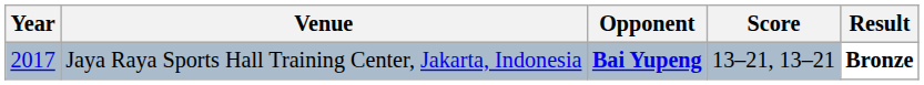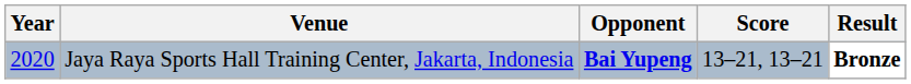Jaya Raya Sports Hall Training Center, Jakarta, Indonesia | Year: 2017 -> 2020
